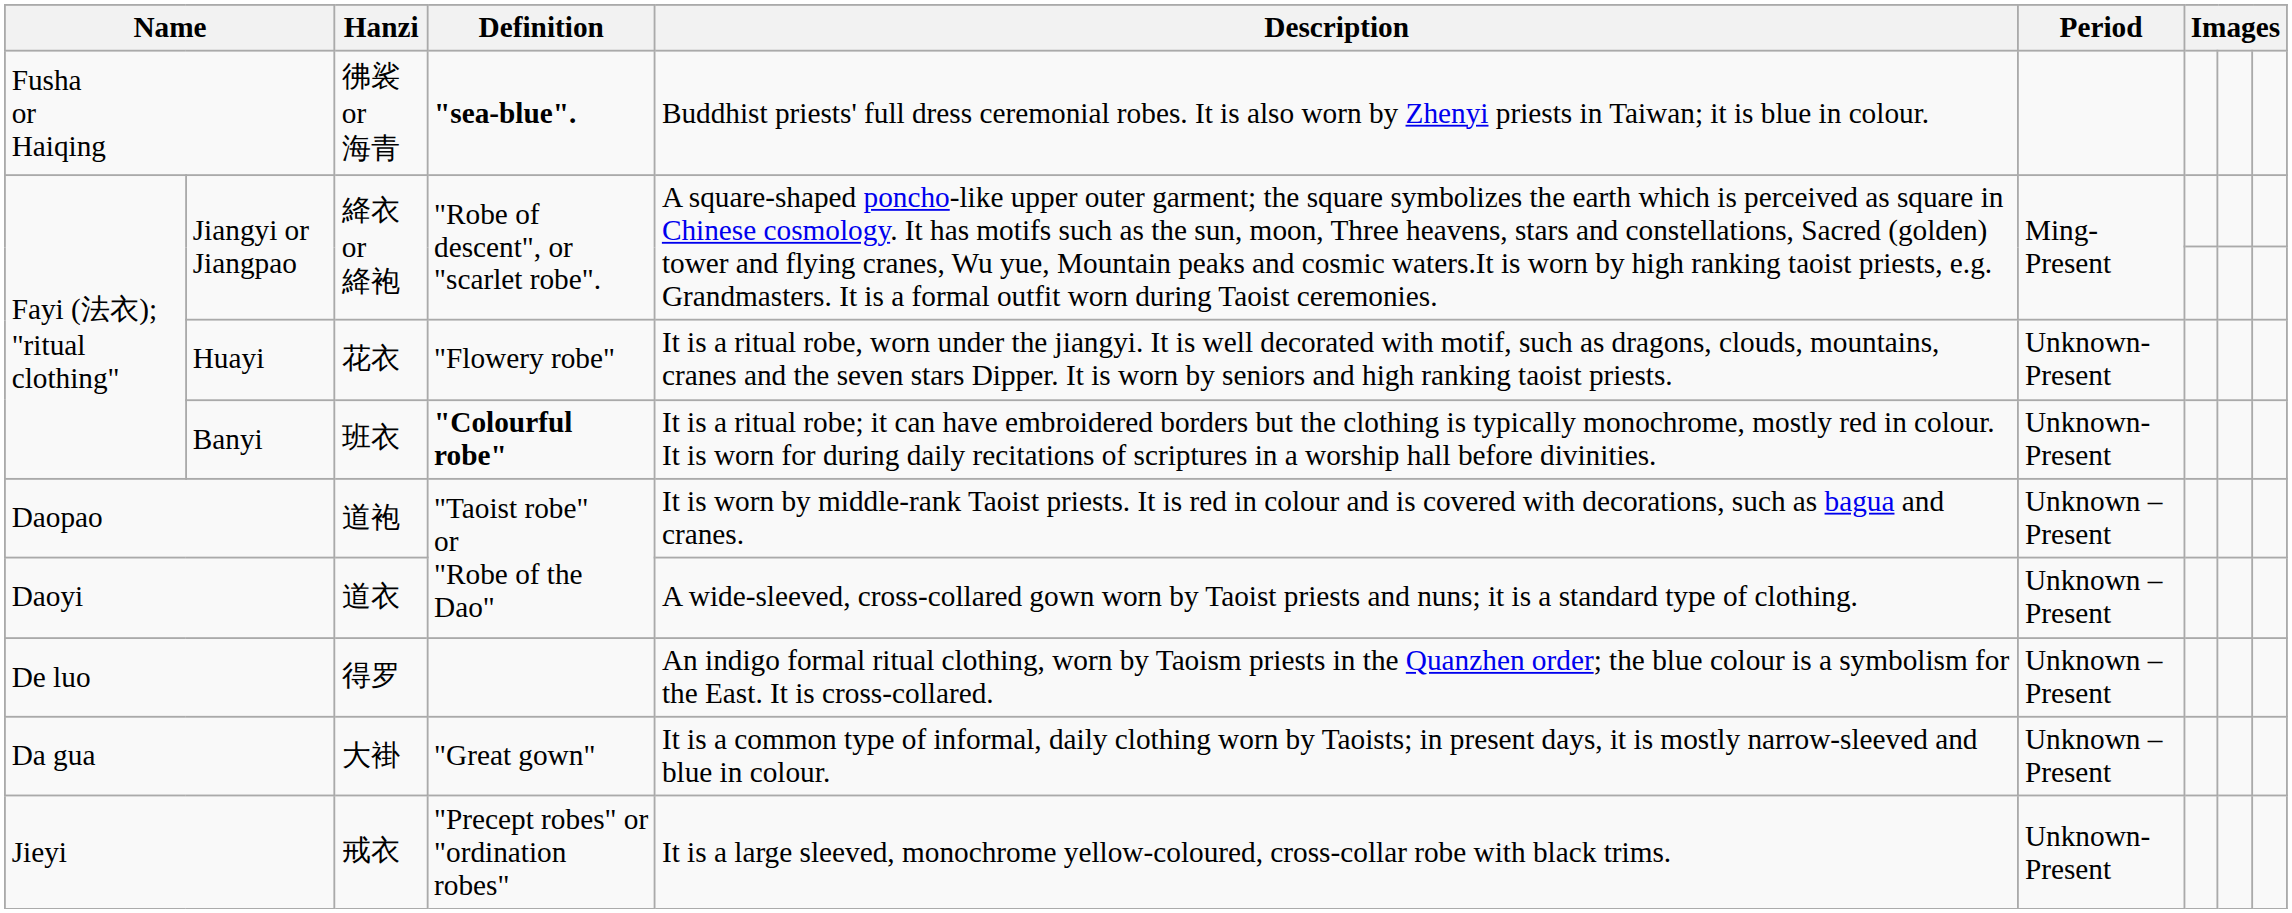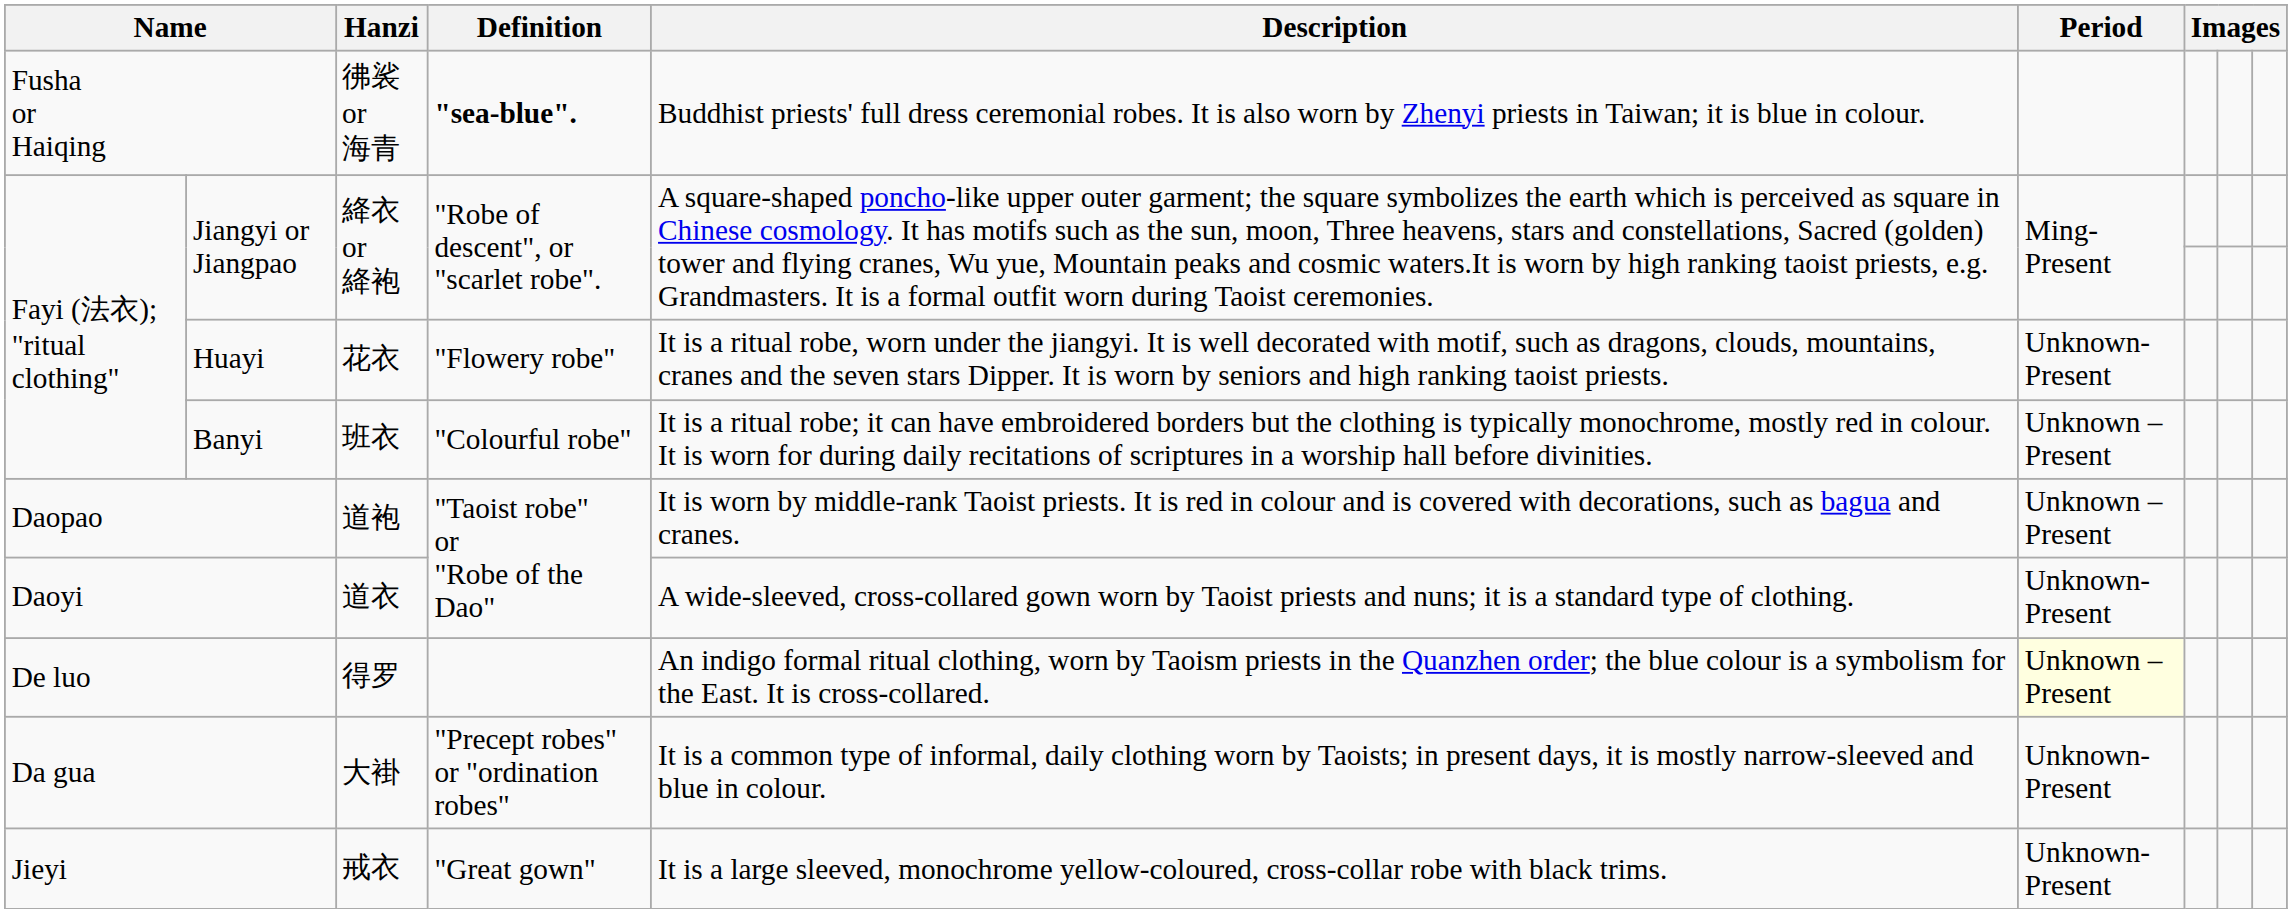Banyi | Definition: bold -> normal
Banyi | Period: Unknown- Present -> Unknown – Present
Daoyi | Period: Unknown – Present -> Unknown- Present
De luo | Period: no background -> lightyellow background
Da gua | Definition: "Great gown" -> "Precept robes" or "ordination robes"
Da gua | Period: Unknown – Present -> Unknown- Present
Jieyi | Definition: "Precept robes" or "ordination robes" -> "Great gown"
